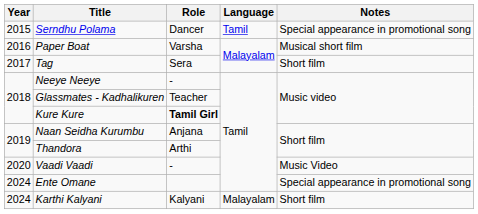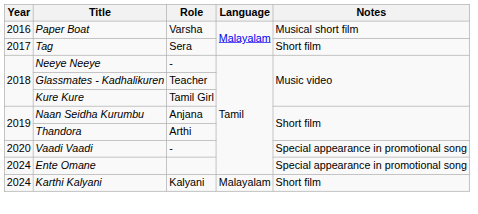- row: 2015 | Serndhu Polama | Dancer | Tamil | Special appearance in promotional song
Kure Kure | Role: bold -> normal
Vaadi Vaadi | Notes: Music Video -> Special appearance in promotional song
